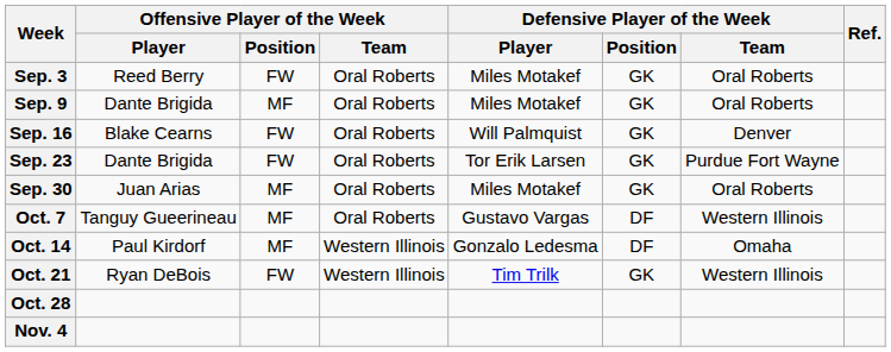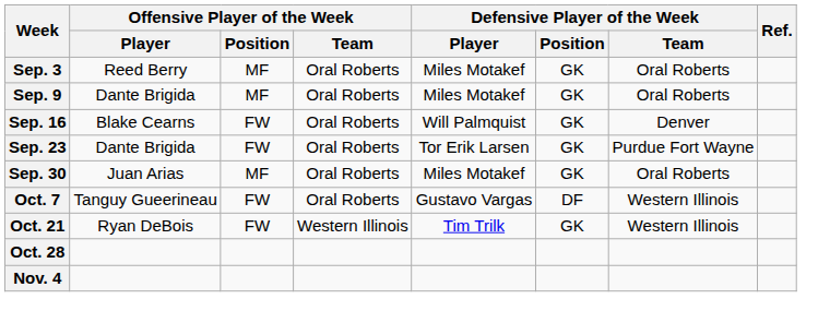Sep. 3 | Offensive Player of the Week / Position: FW -> MF
Oct. 7 | Offensive Player of the Week / Position: MF -> FW
- row: Oct. 14 | Paul Kirdorf | MF | Western Illinois | Gonzalo Ledesma | DF | Omaha
